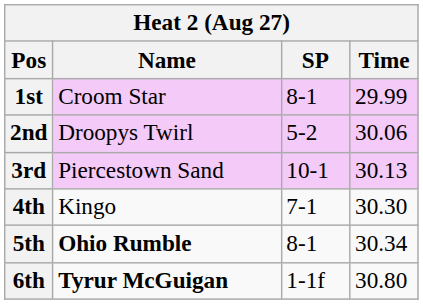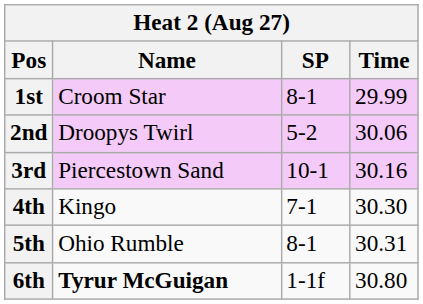3rd | Time: 30.13 -> 30.16
5th | Name: bold -> normal
5th | Time: 30.34 -> 30.31
